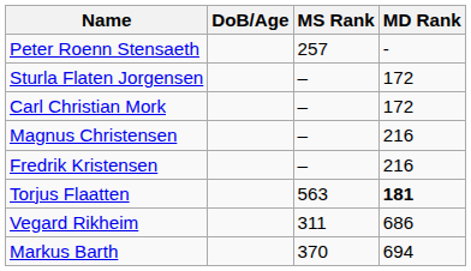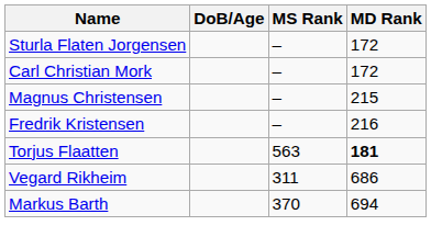- row: Peter Roenn Stensaeth | 257 | -
Magnus Christensen | MD Rank: 216 -> 215
